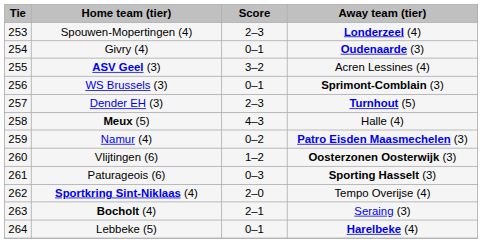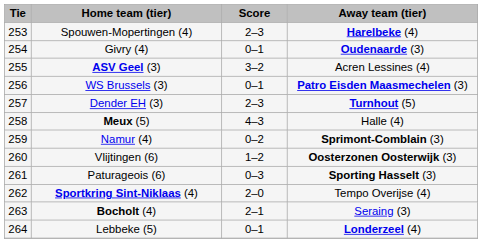Spouwen-Mopertingen (4) | Away team (tier): Londerzeel (4) -> Harelbeke (4)
WS Brussels (3) | Away team (tier): Sprimont-Comblain (3) -> Patro Eisden Maasmechelen (3)
Namur (4) | Away team (tier): Patro Eisden Maasmechelen (3) -> Sprimont-Comblain (3)
Lebbeke (5) | Away team (tier): Harelbeke (4) -> Londerzeel (4)
